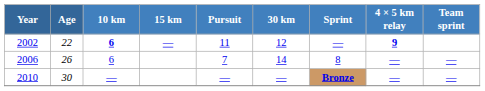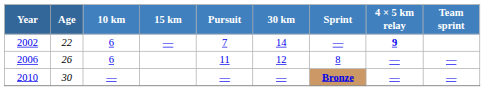2002 | 10 km: bold -> normal
2002 | Pursuit: 11 -> 7
2002 | 30 km: 12 -> 14
2006 | Pursuit: 7 -> 11
2006 | 30 km: 14 -> 12
